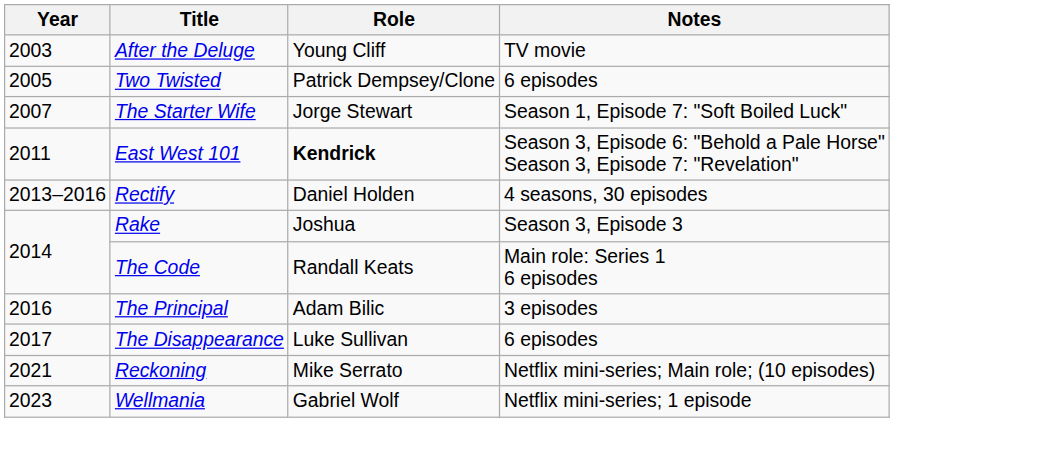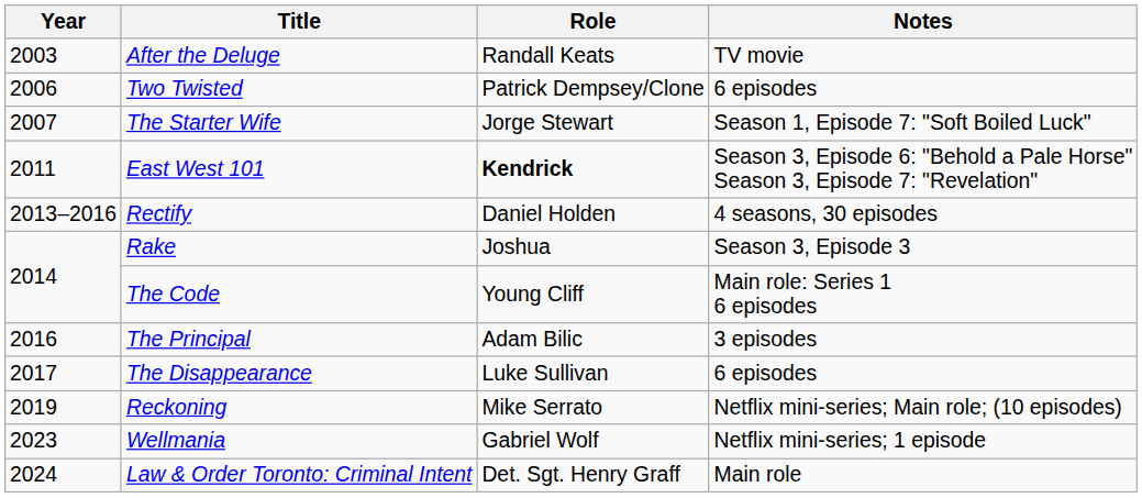After the Deluge | Role: Young Cliff -> Randall Keats
Two Twisted | Year: 2005 -> 2006
The Code | Role: Randall Keats -> Young Cliff
Reckoning | Year: 2021 -> 2019
+ row: 2024 | Law & Order Toronto: Criminal Intent | Det. Sgt. Henry Graff | Main role
